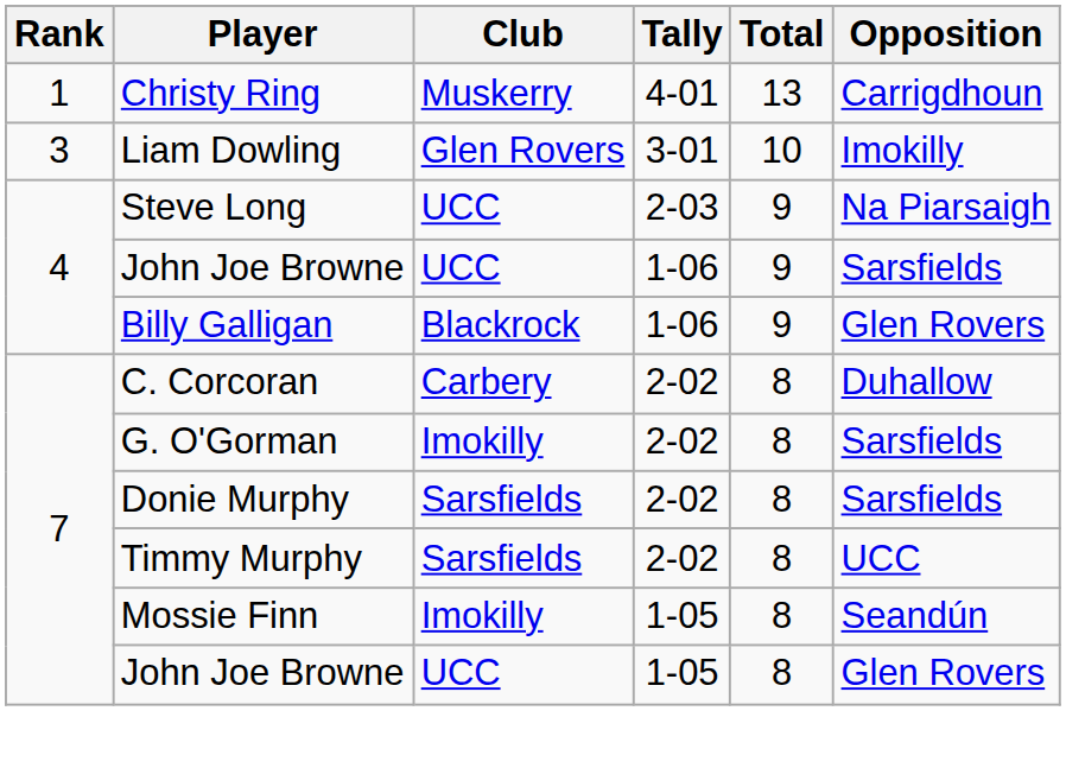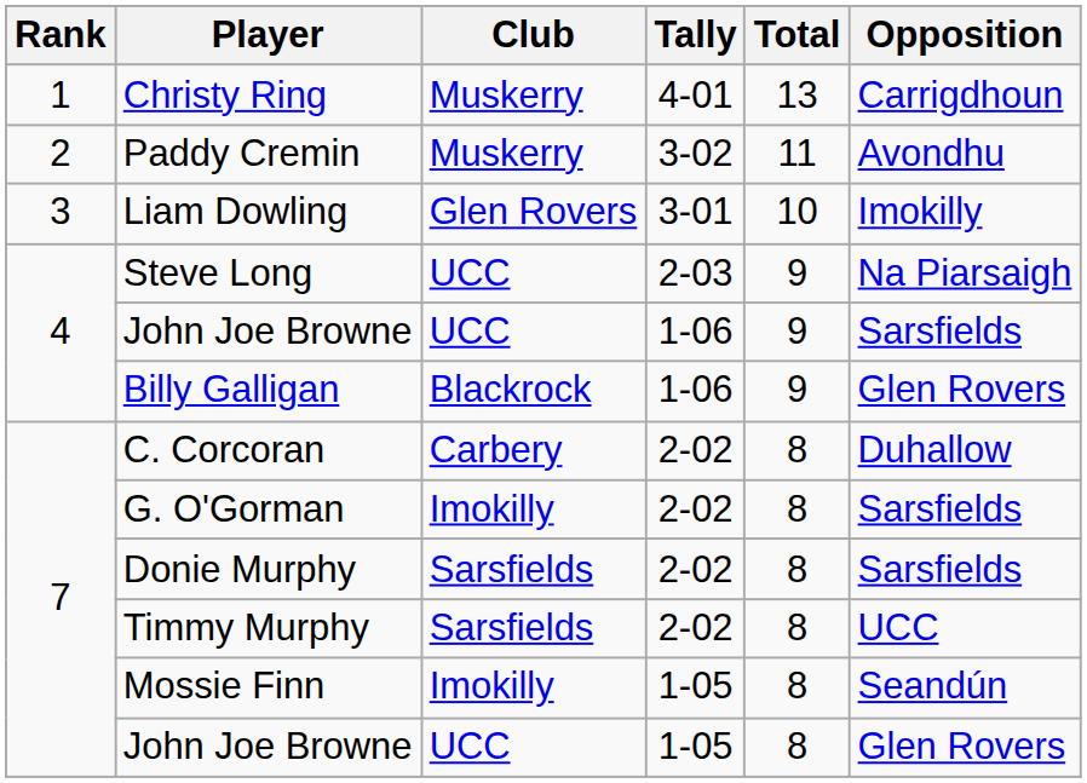+ row: 2 | Paddy Cremin | Muskerry | 3-02 | 11 | Avondhu
